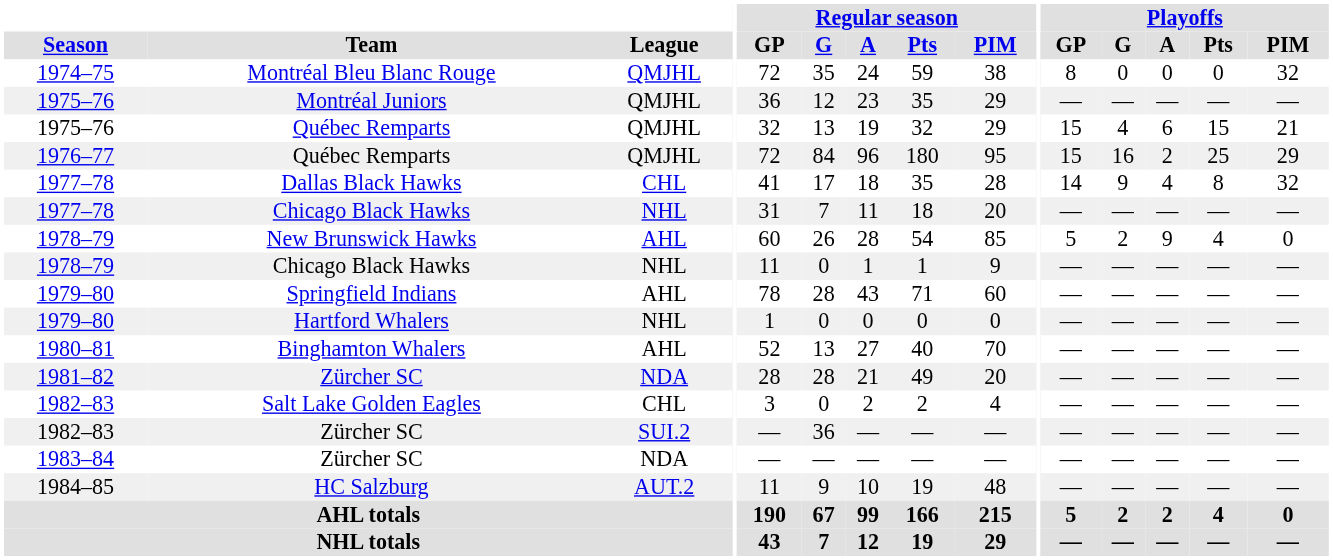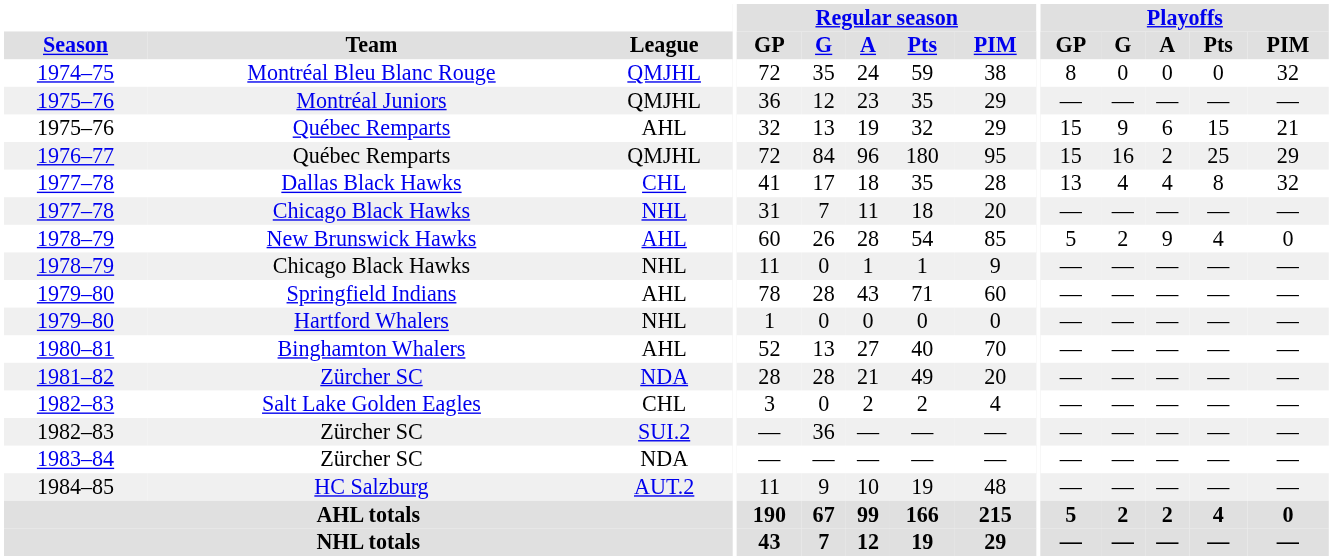1975–76 / Québec Remparts | League: QMJHL -> AHL
1975–76 / Québec Remparts | Playoffs / G: 4 -> 9
Dallas Black Hawks | Playoffs / GP: 14 -> 13
Dallas Black Hawks | Playoffs / G: 9 -> 4
